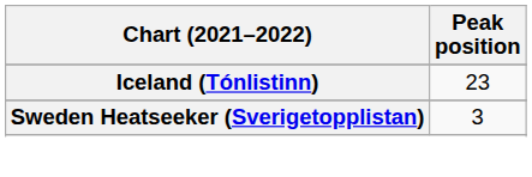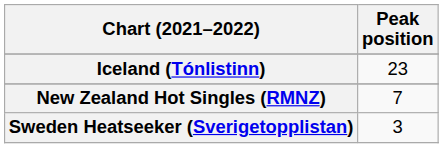+ row: New Zealand Hot Singles (RMNZ) | 7
